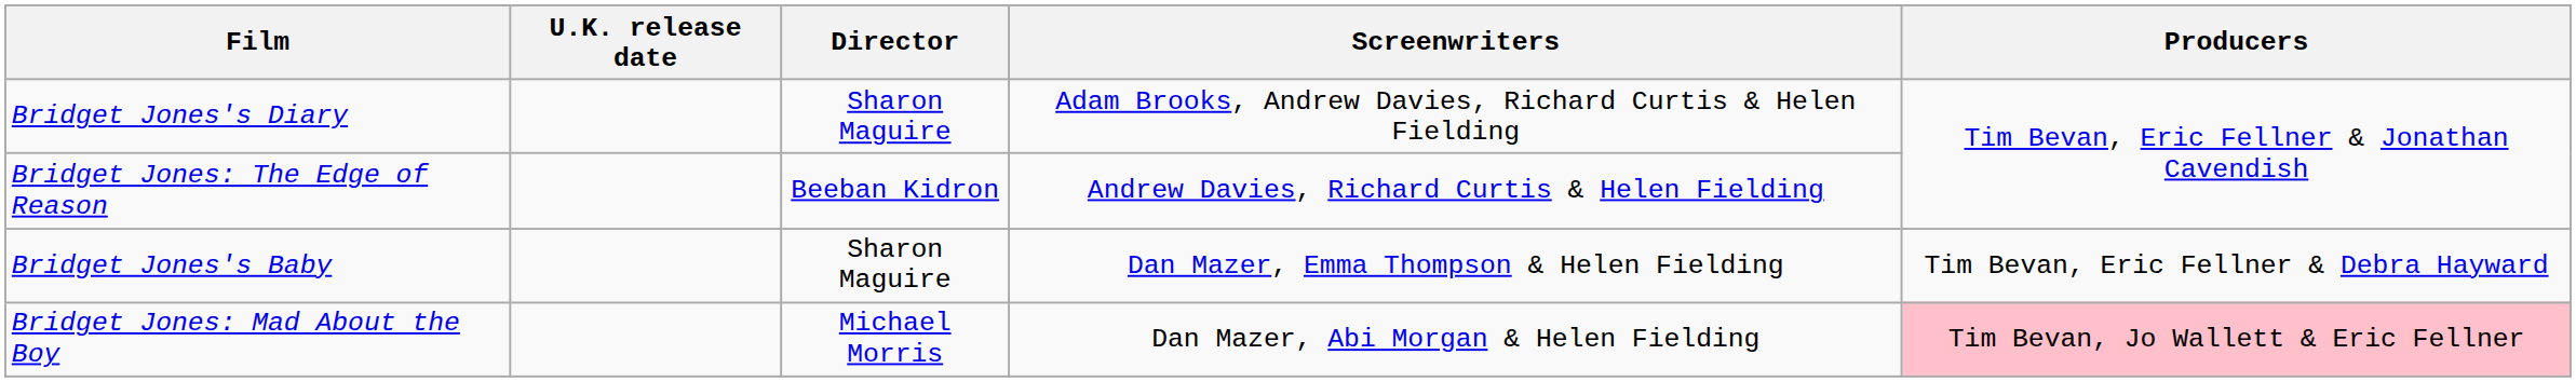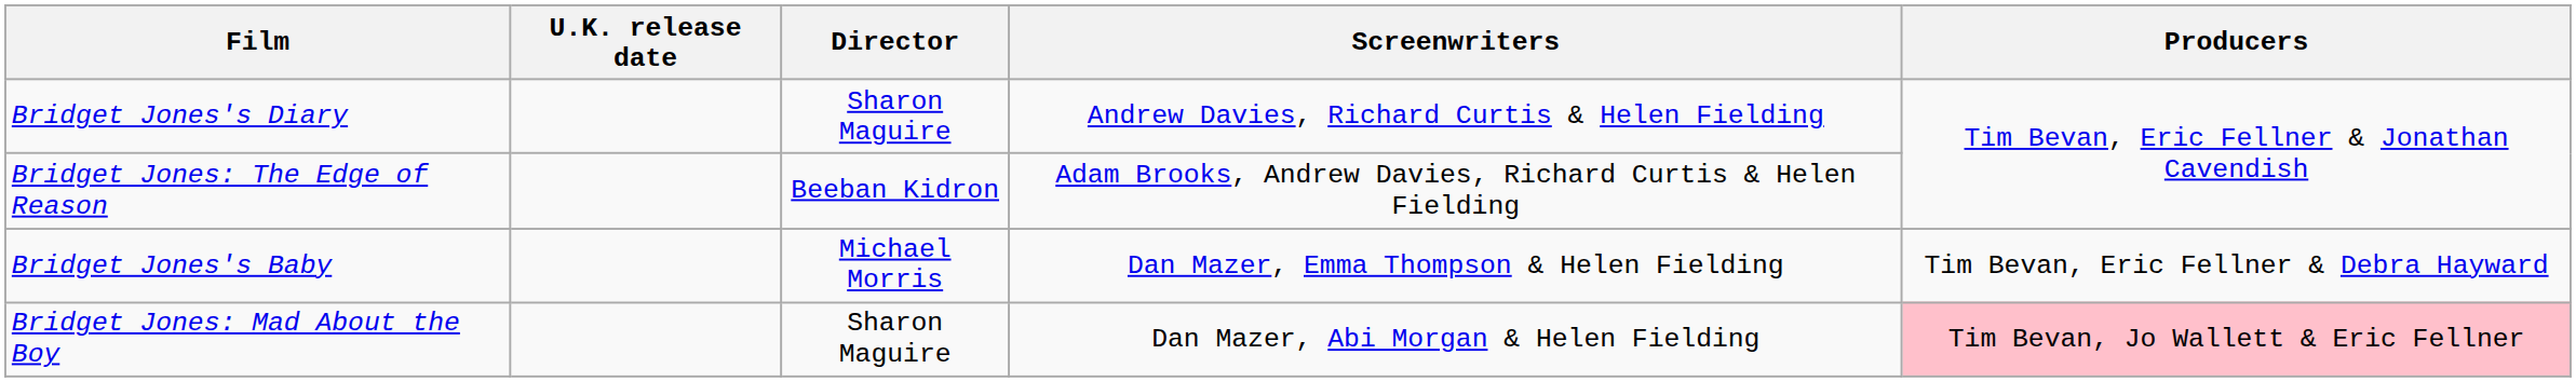Bridget Jones's Diary | Screenwriters: Adam Brooks, Andrew Davies, Richard Curtis & Helen Fielding -> Andrew Davies, Richard Curtis & Helen Fielding
Bridget Jones: The Edge of Reason | Screenwriters: Andrew Davies, Richard Curtis & Helen Fielding -> Adam Brooks, Andrew Davies, Richard Curtis & Helen Fielding
Bridget Jones's Baby | Director: Sharon Maguire -> Michael Morris
Bridget Jones: Mad About the Boy | Director: Michael Morris -> Sharon Maguire
